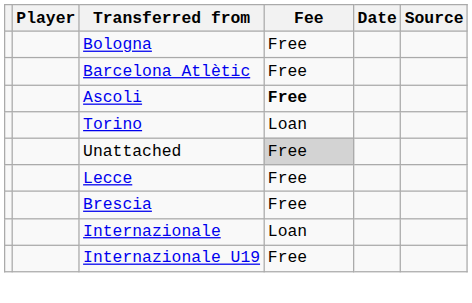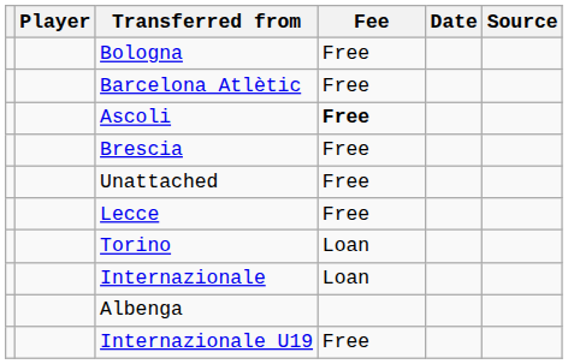rows swapped: Brescia <-> Torino
Unattached | Fee: lightgrey background -> no background
+ row: Albenga
